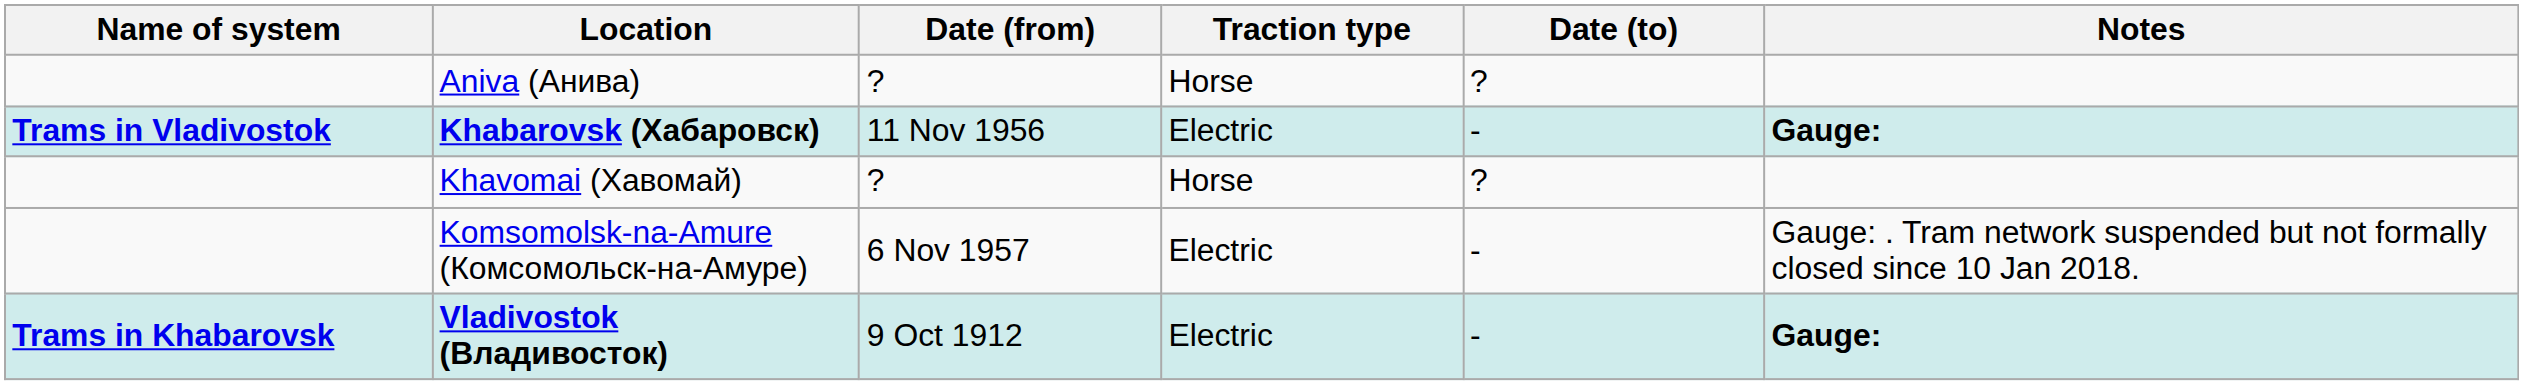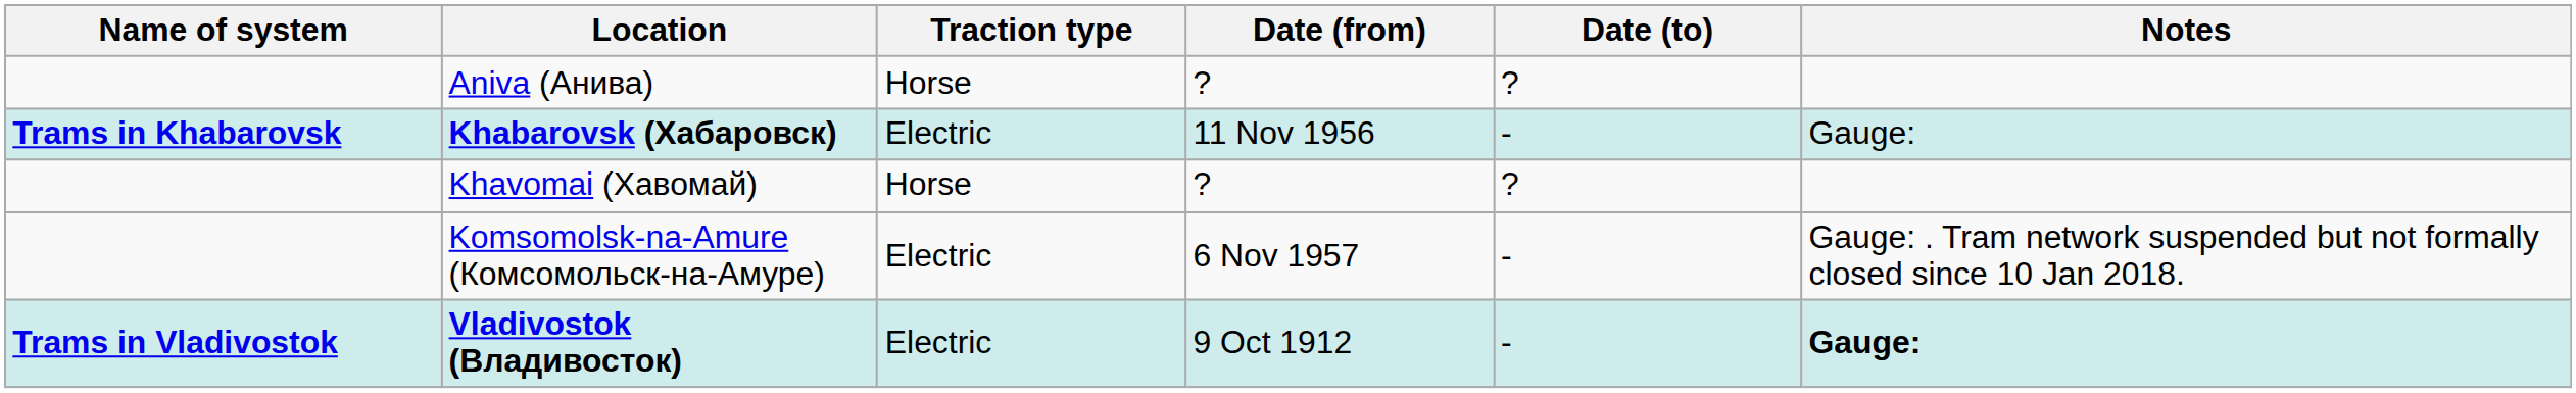columns swapped: Traction type <-> Date (from)
Khabarovsk (Хабаровск) | Name of system: Trams in Vladivostok -> Trams in Khabarovsk
Khabarovsk (Хабаровск) | Notes: bold -> normal
Vladivostok (Владивосток) | Name of system: Trams in Khabarovsk -> Trams in Vladivostok
